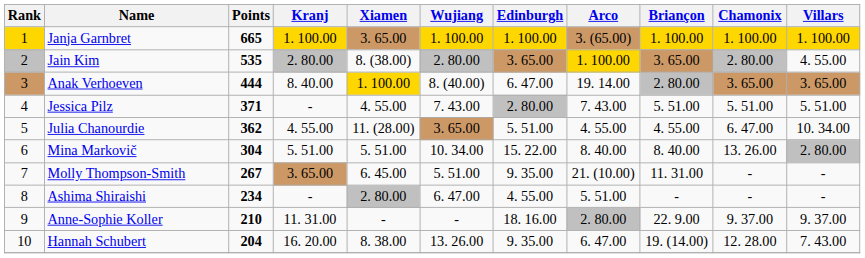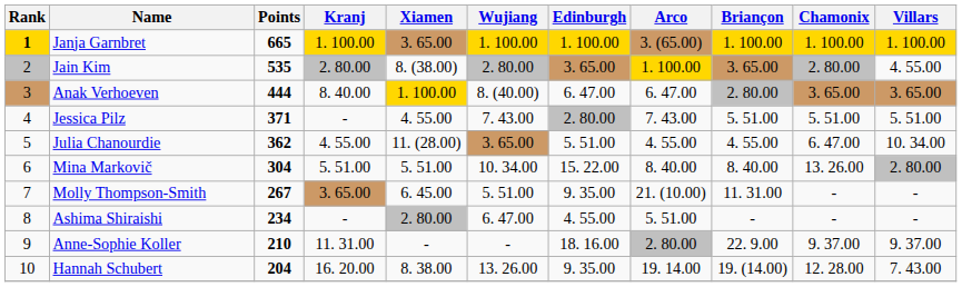Janja Garnbret | Rank: normal -> bold
Anak Verhoeven | Arco: 19. 14.00 -> 6. 47.00
Hannah Schubert | Arco: 6. 47.00 -> 19. 14.00
